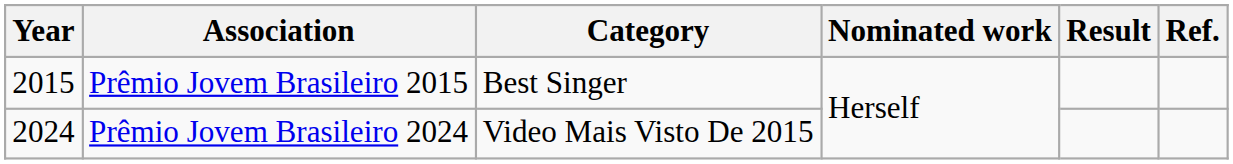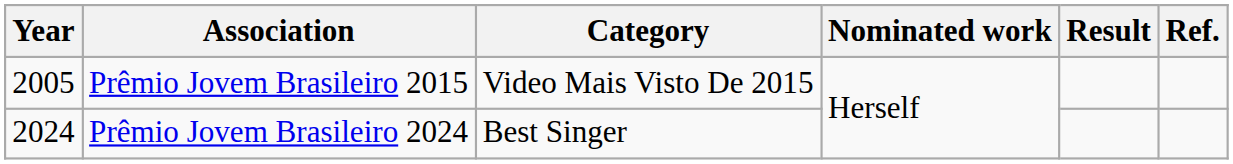Prêmio Jovem Brasileiro 2015 | Year: 2015 -> 2005
Prêmio Jovem Brasileiro 2015 | Category: Best Singer -> Video Mais Visto De 2015
Prêmio Jovem Brasileiro 2024 | Category: Video Mais Visto De 2015 -> Best Singer
